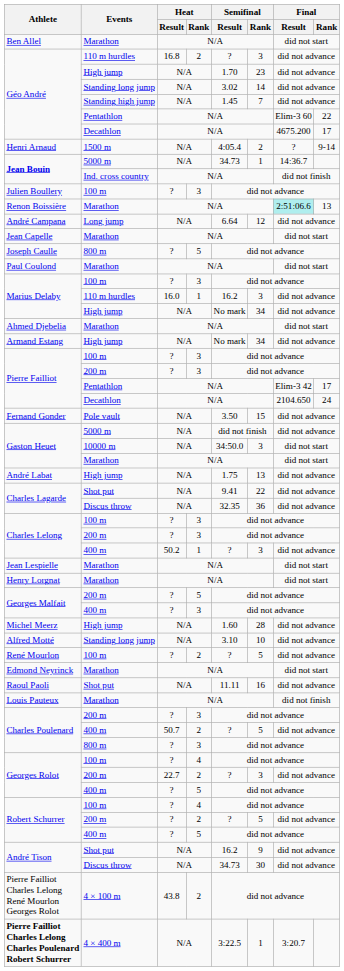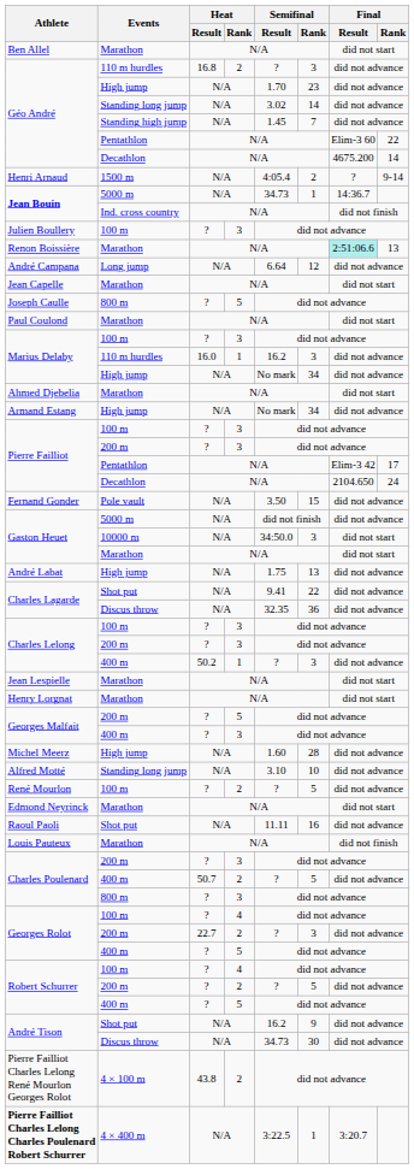Géo André / Decathlon | Final / Rank: 17 -> 14
